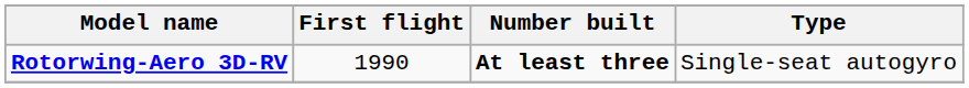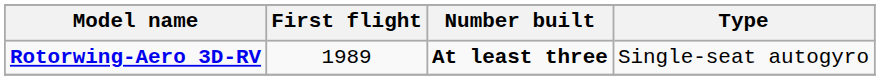Rotorwing-Aero 3D-RV | First flight: 1990 -> 1989
